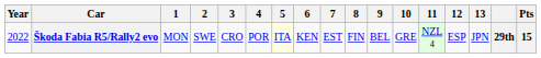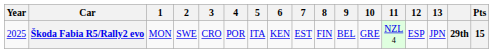Škoda Fabia R5/Rally2 evo | Year: 2022 -> 2025
Škoda Fabia R5/Rally2 evo | 5: lightyellow background -> no background
